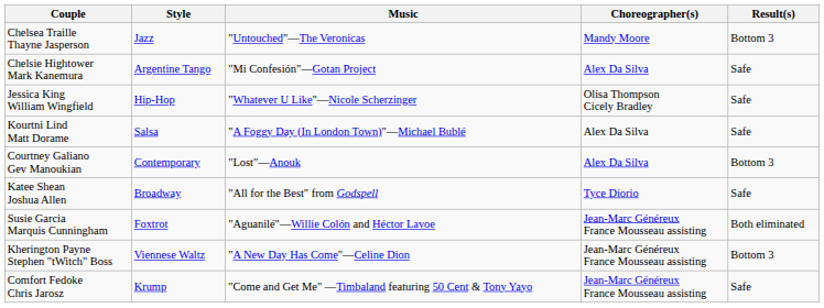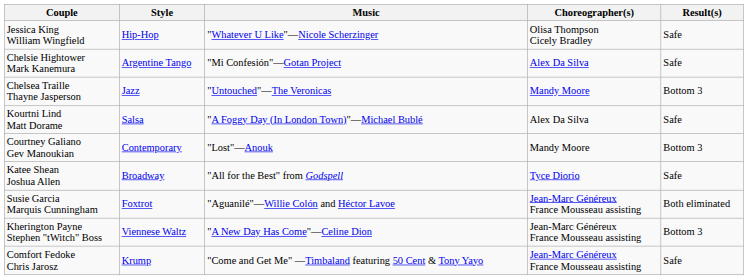rows swapped: Chelsea Traille Thayne Jasperson <-> Jessica King William Wingfield
Courtney Galiano Gev Manoukian | Choreographer(s): Alex Da Silva -> Mandy Moore
